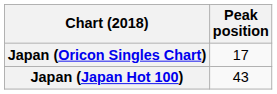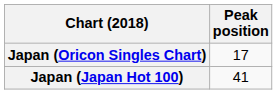Japan (Japan Hot 100) | Peak position: 43 -> 41
